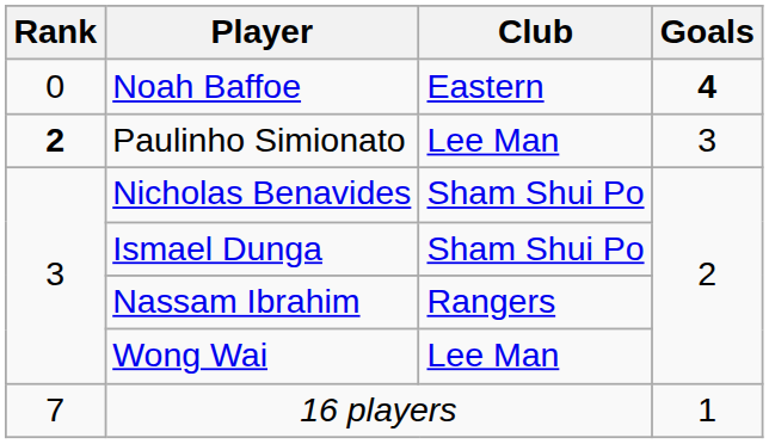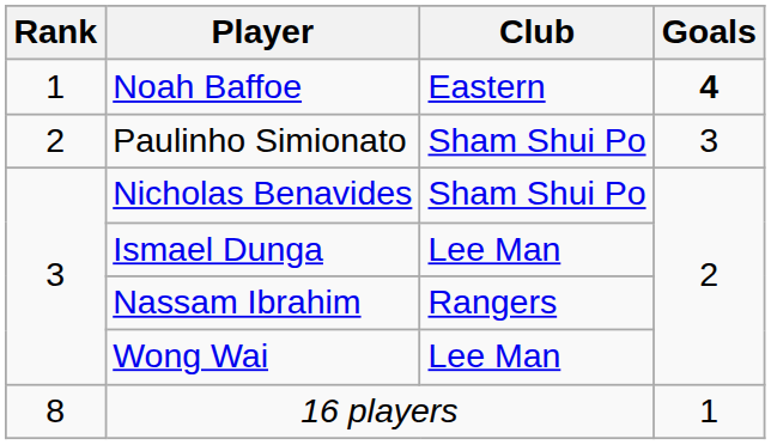Noah Baffoe | Rank: 0 -> 1
Paulinho Simionato | Rank: bold -> normal
Paulinho Simionato | Club: Lee Man -> Sham Shui Po
Ismael Dunga | Club: Sham Shui Po -> Lee Man
16 players | Rank: 7 -> 8
